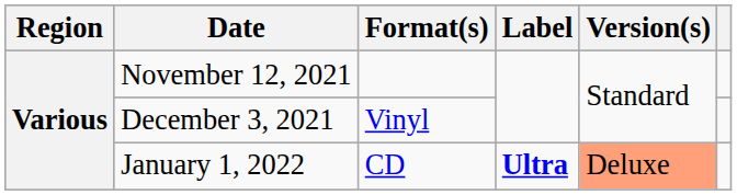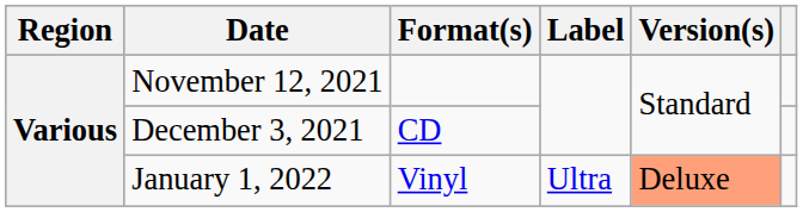December 3, 2021 | Format(s): Vinyl -> CD
January 1, 2022 | Format(s): CD -> Vinyl
January 1, 2022 | Label: bold -> normal
